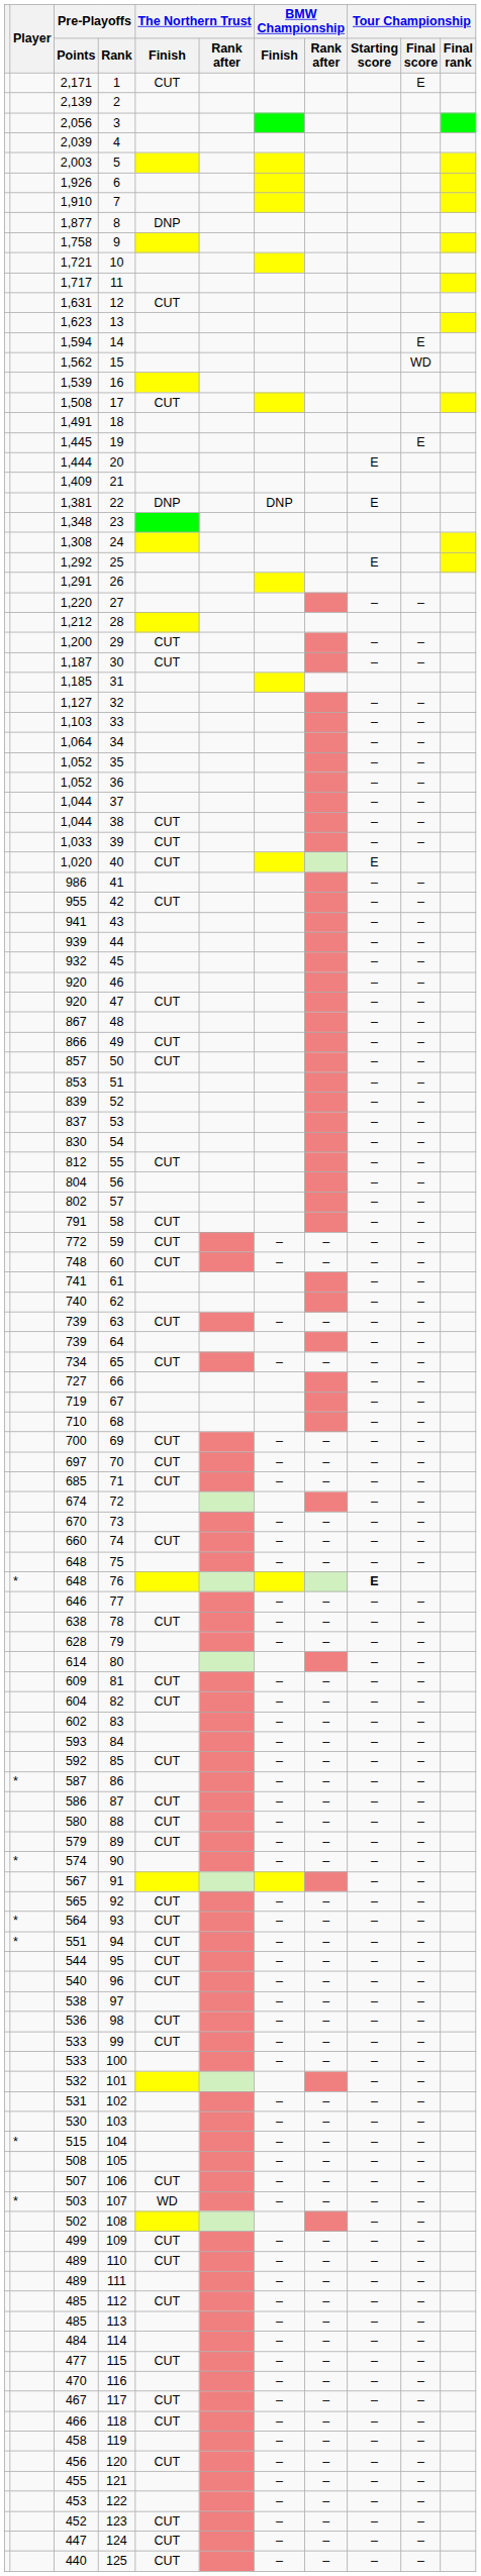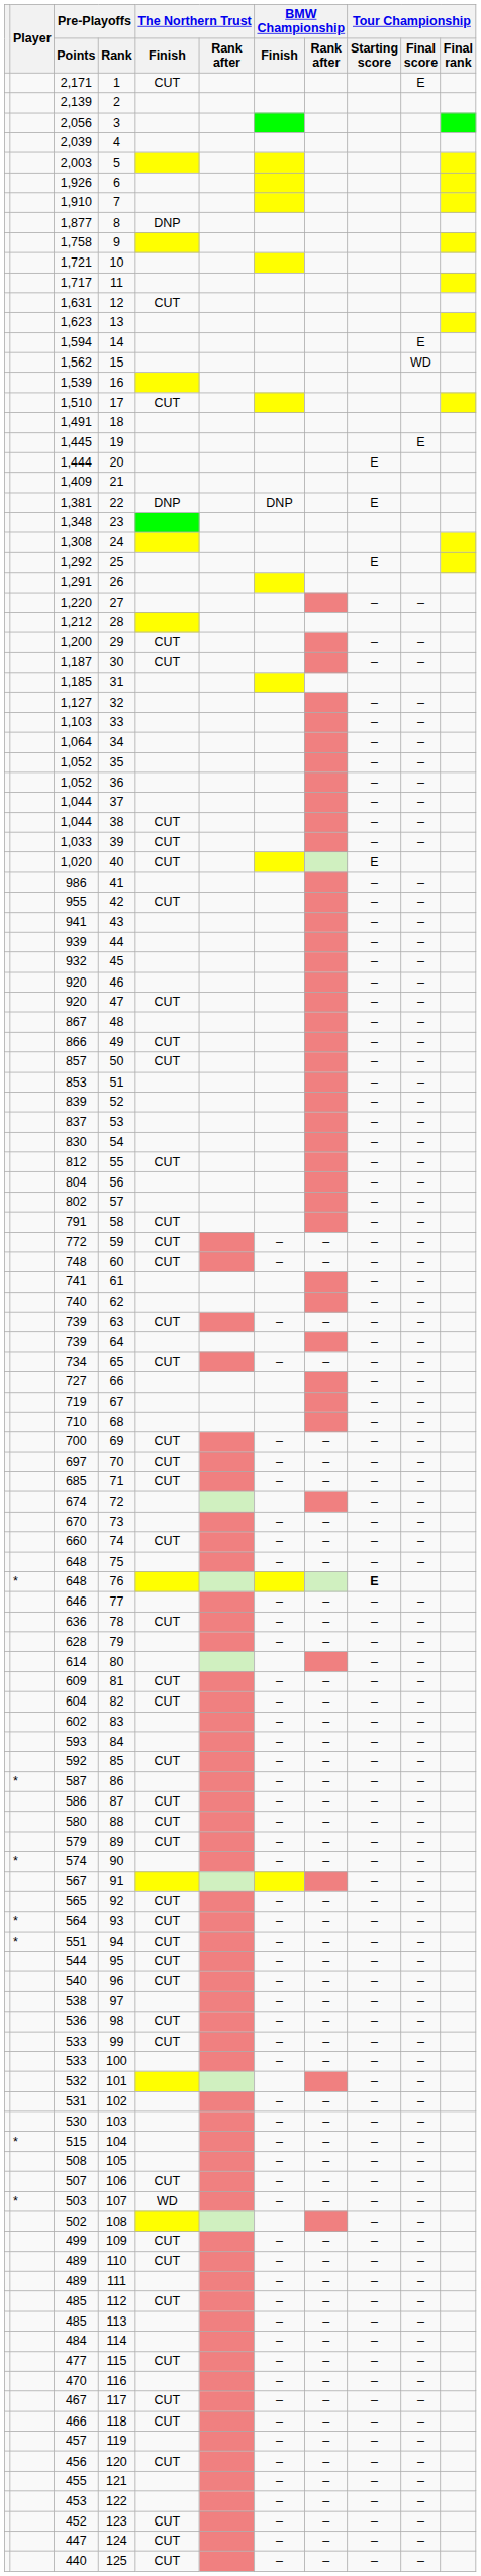17 | Pre-Playoffs / Points: 1,508 -> 1,510
78 | Pre-Playoffs / Points: 638 -> 636
119 | Pre-Playoffs / Points: 458 -> 457
